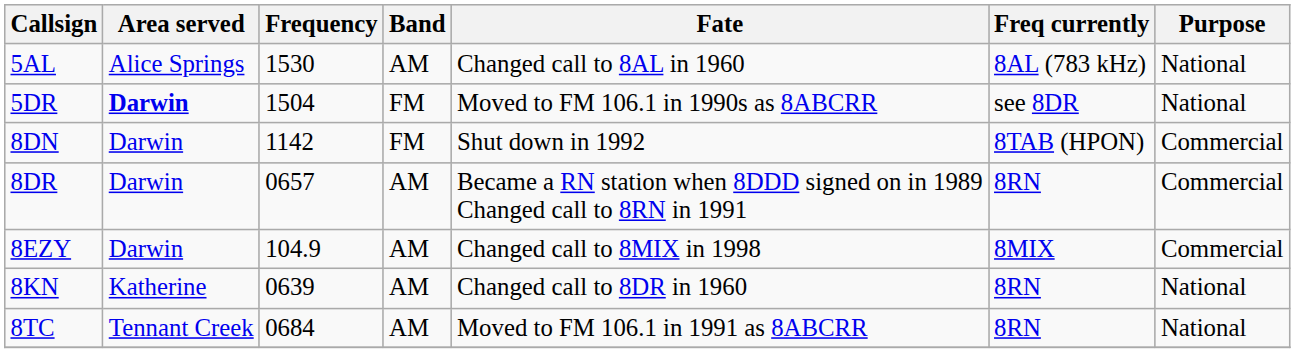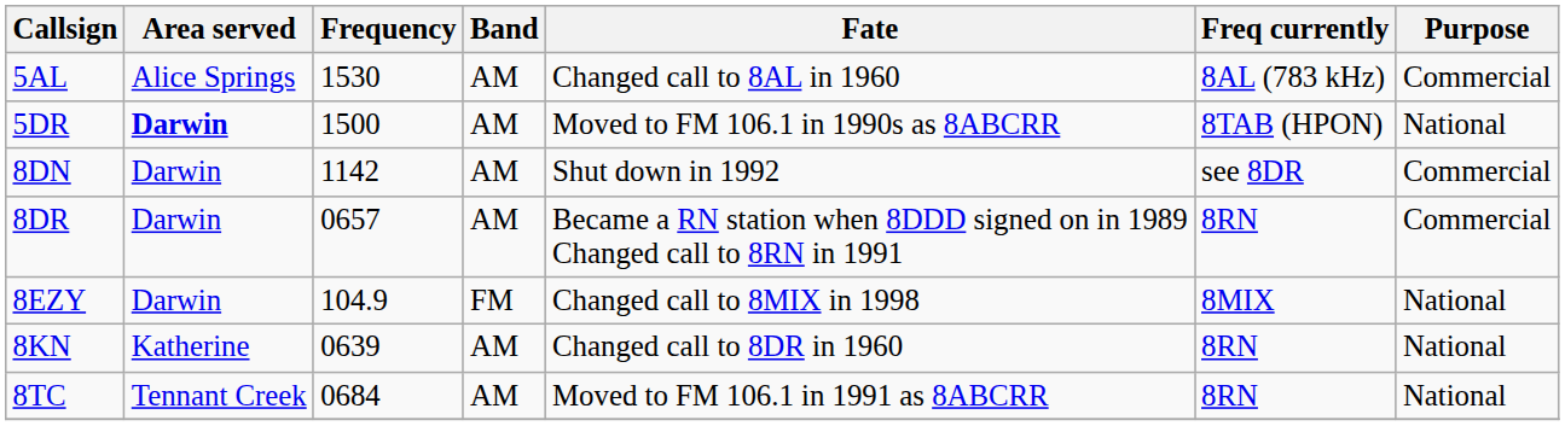5AL | Purpose: National -> Commercial
5DR | Frequency: 1504 -> 1500
5DR | Band: FM -> AM
5DR | Freq currently: see 8DR -> 8TAB (HPON)
8DN | Band: FM -> AM
8DN | Freq currently: 8TAB (HPON) -> see 8DR
8EZY | Band: AM -> FM
8EZY | Purpose: Commercial -> National
